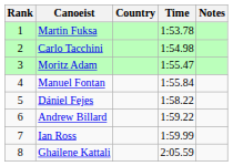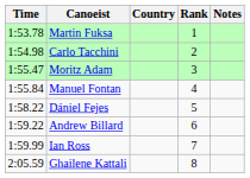columns swapped: Rank <-> Time
